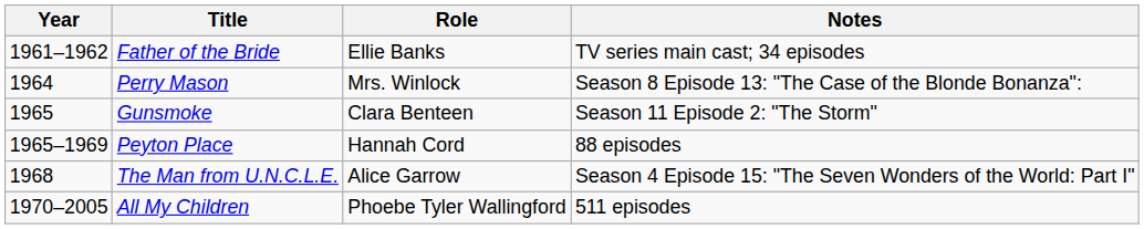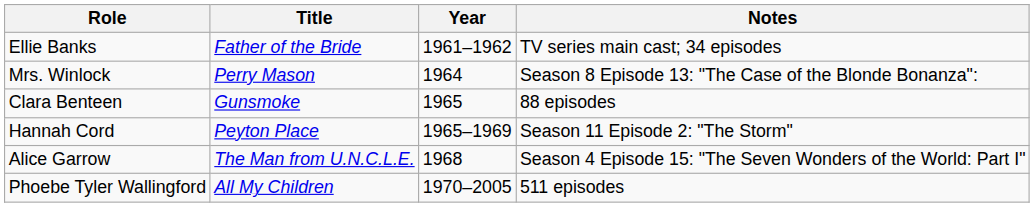columns swapped: Year <-> Role
Gunsmoke | Notes: Season 11 Episode 2: "The Storm" -> 88 episodes
Peyton Place | Notes: 88 episodes -> Season 11 Episode 2: "The Storm"
